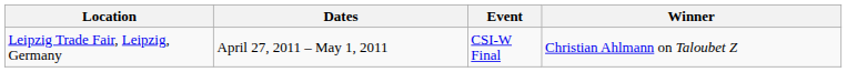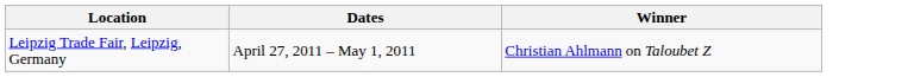- column: Event | CSI-W Final
